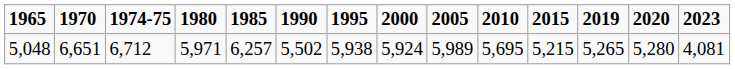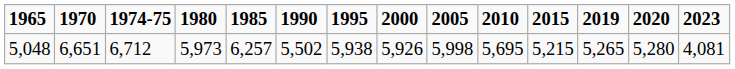5,048 | 1980: 5,971 -> 5,973
5,048 | 2000: 5,924 -> 5,926
5,048 | 2005: 5,989 -> 5,998
